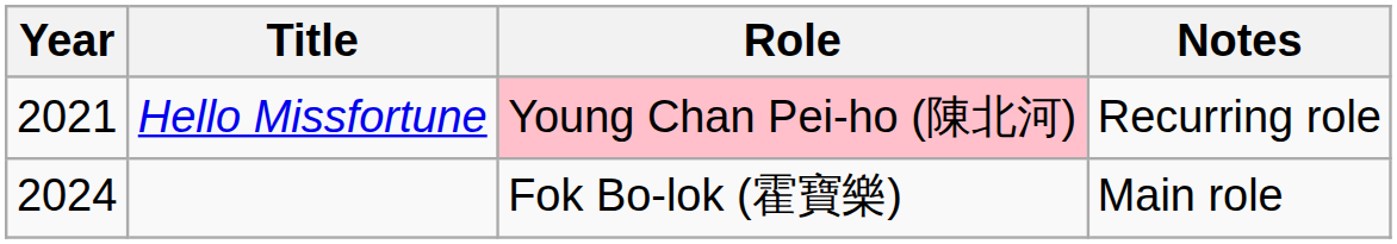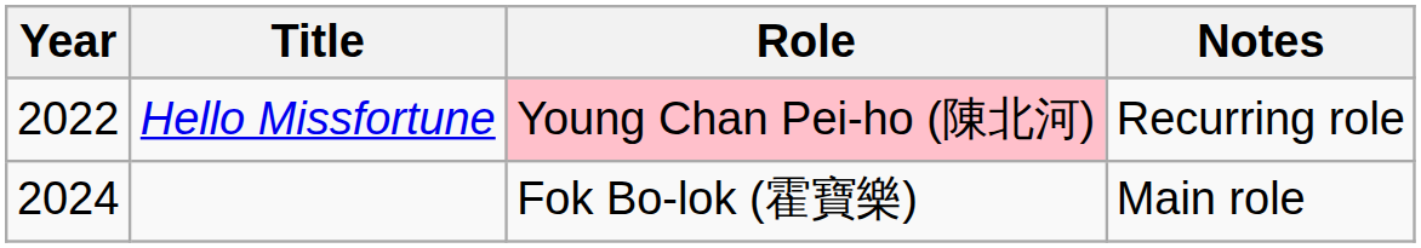Hello Missfortune | Year: 2021 -> 2022
